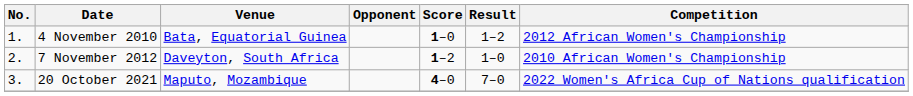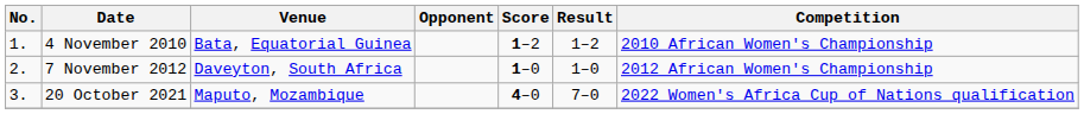4 November 2010 | Score: 1–0 -> 1–2
4 November 2010 | Competition: 2012 African Women's Championship -> 2010 African Women's Championship
7 November 2012 | Score: 1–2 -> 1–0
7 November 2012 | Competition: 2010 African Women's Championship -> 2012 African Women's Championship
